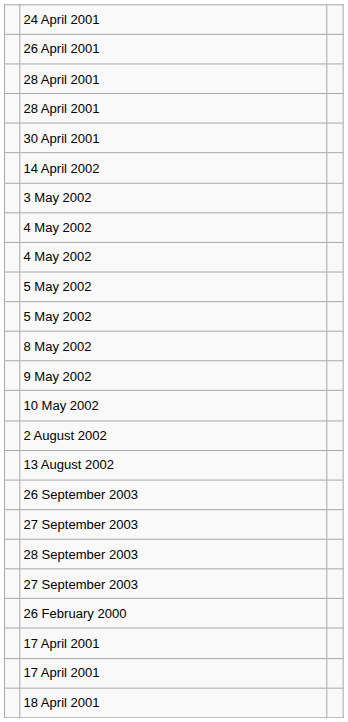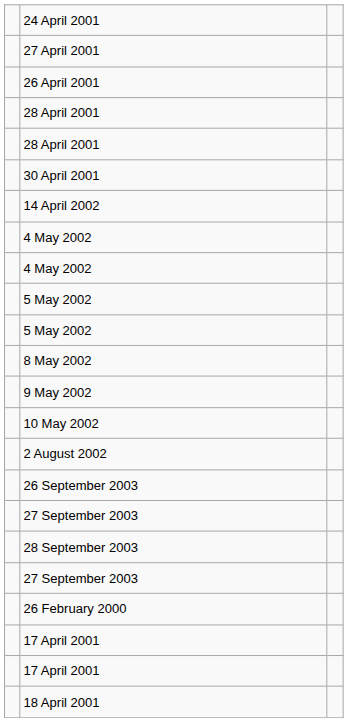+ row: 27 April 2001
- row: 3 May 2002
- row: 13 August 2002
